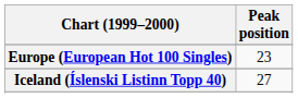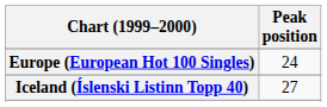Europe (European Hot 100 Singles) | Peak position: 23 -> 24
